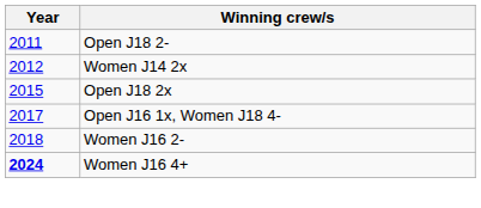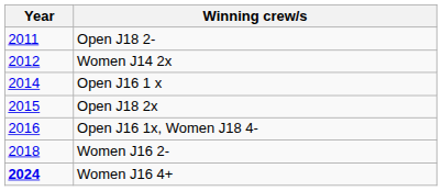+ row: 2014 | Open J16 1 x
Open J16 1x, Women J18 4- | Year: 2017 -> 2016
